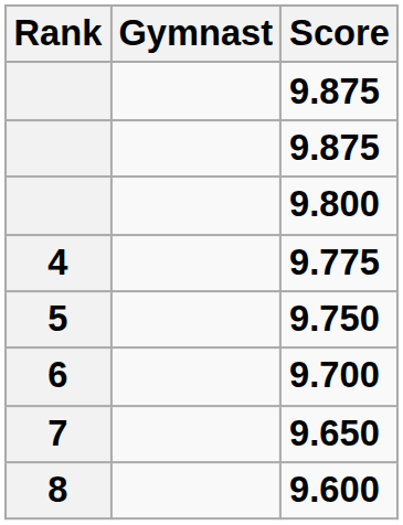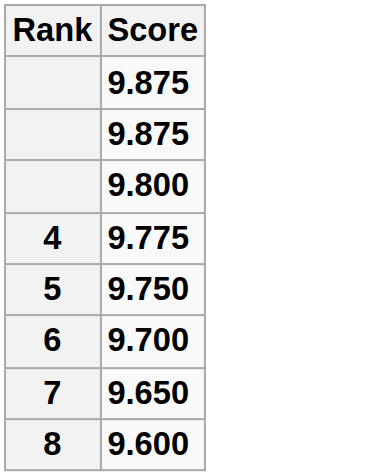- column: Gymnast
